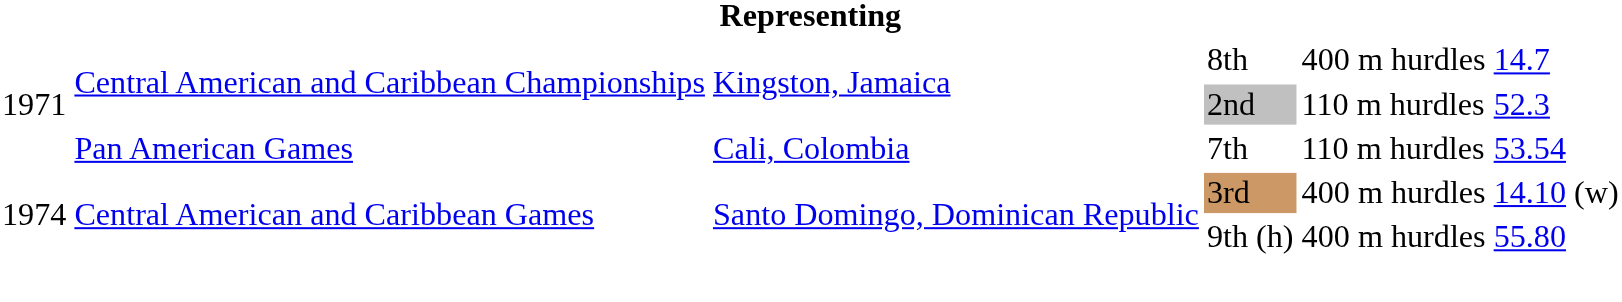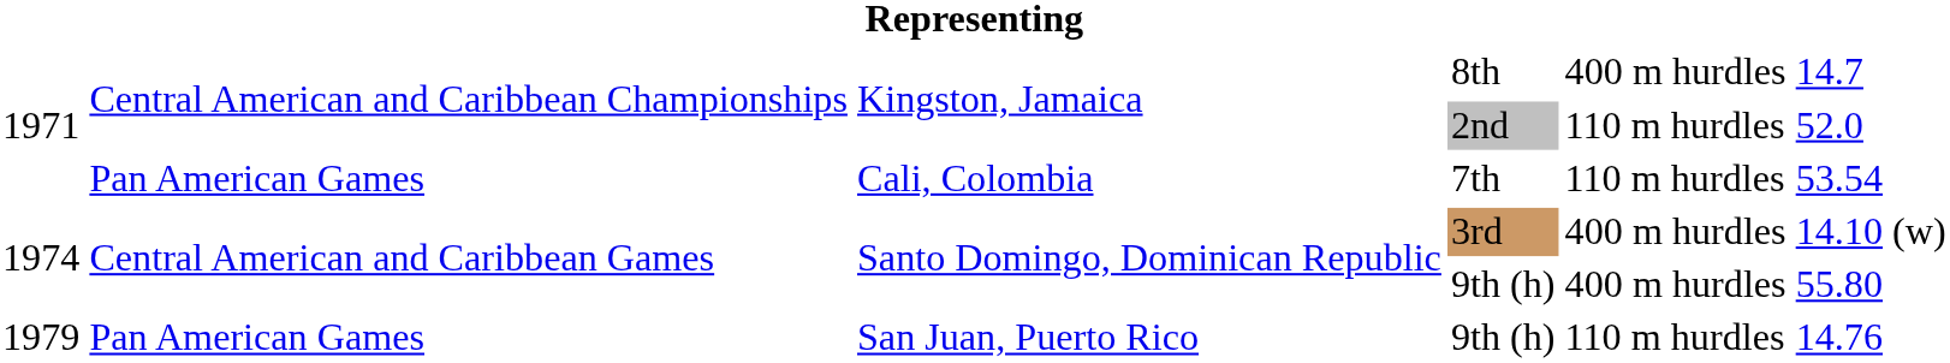2nd | column 6: 52.3 -> 52.0
+ row: 1979 | Pan American Games | San Juan, Puerto Rico | 9th (h) | 110 m hurdles | 14.76
